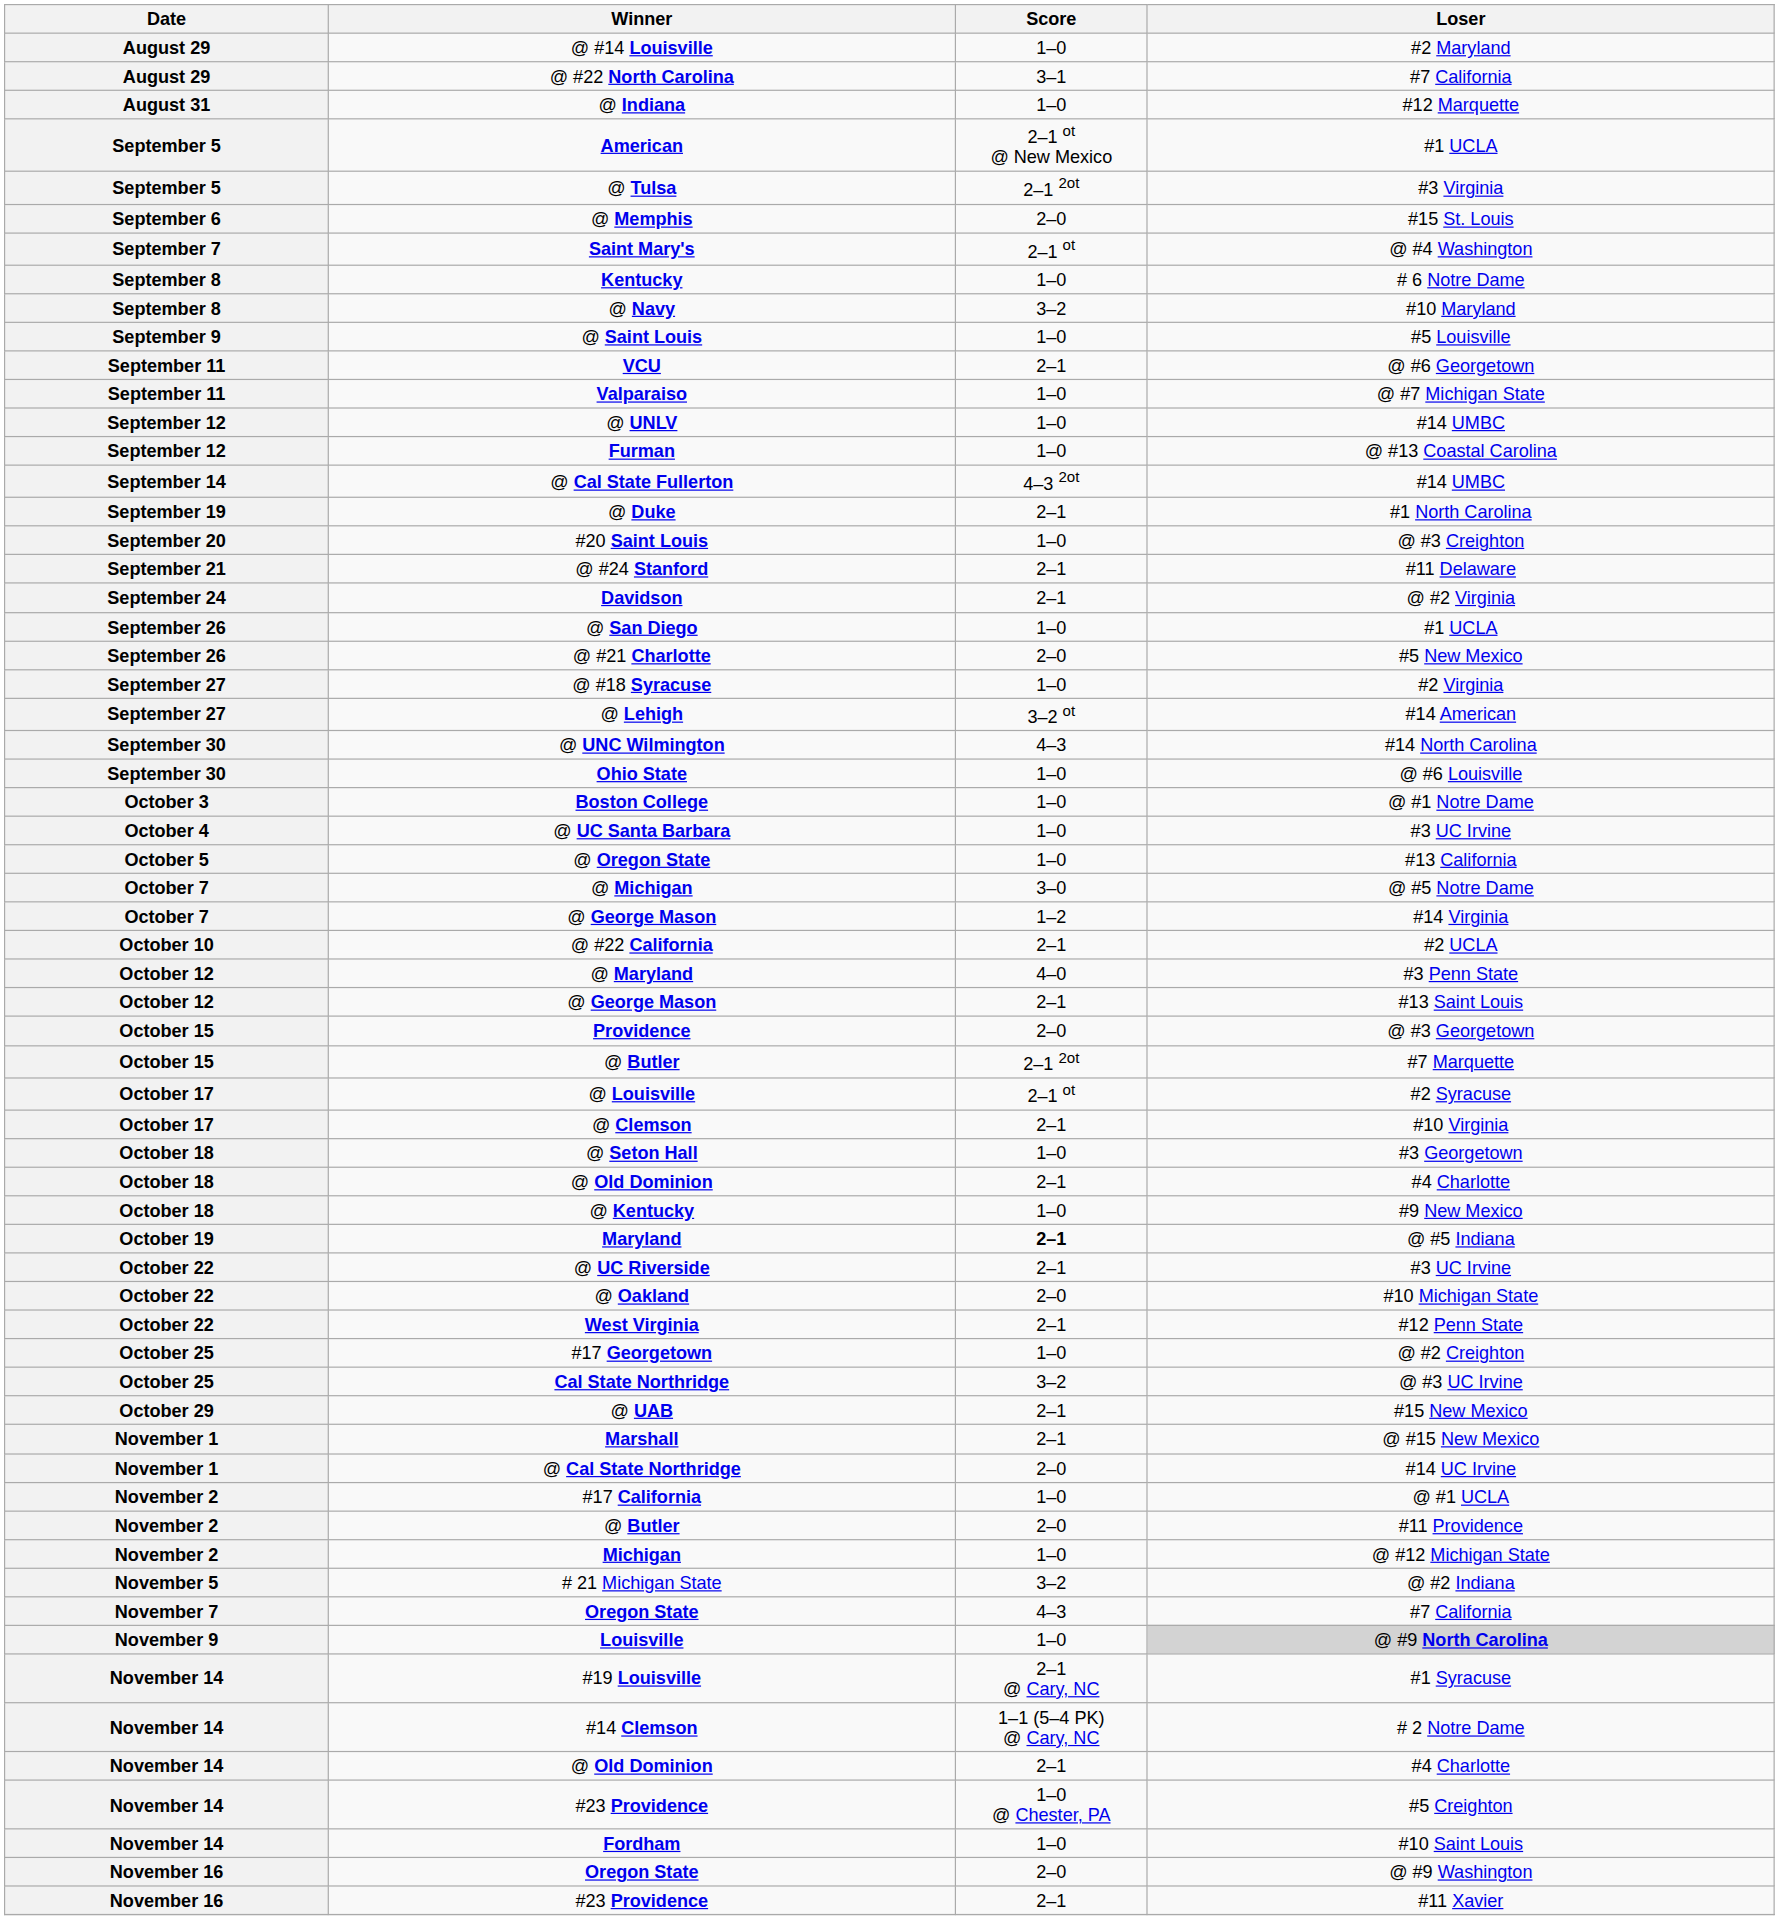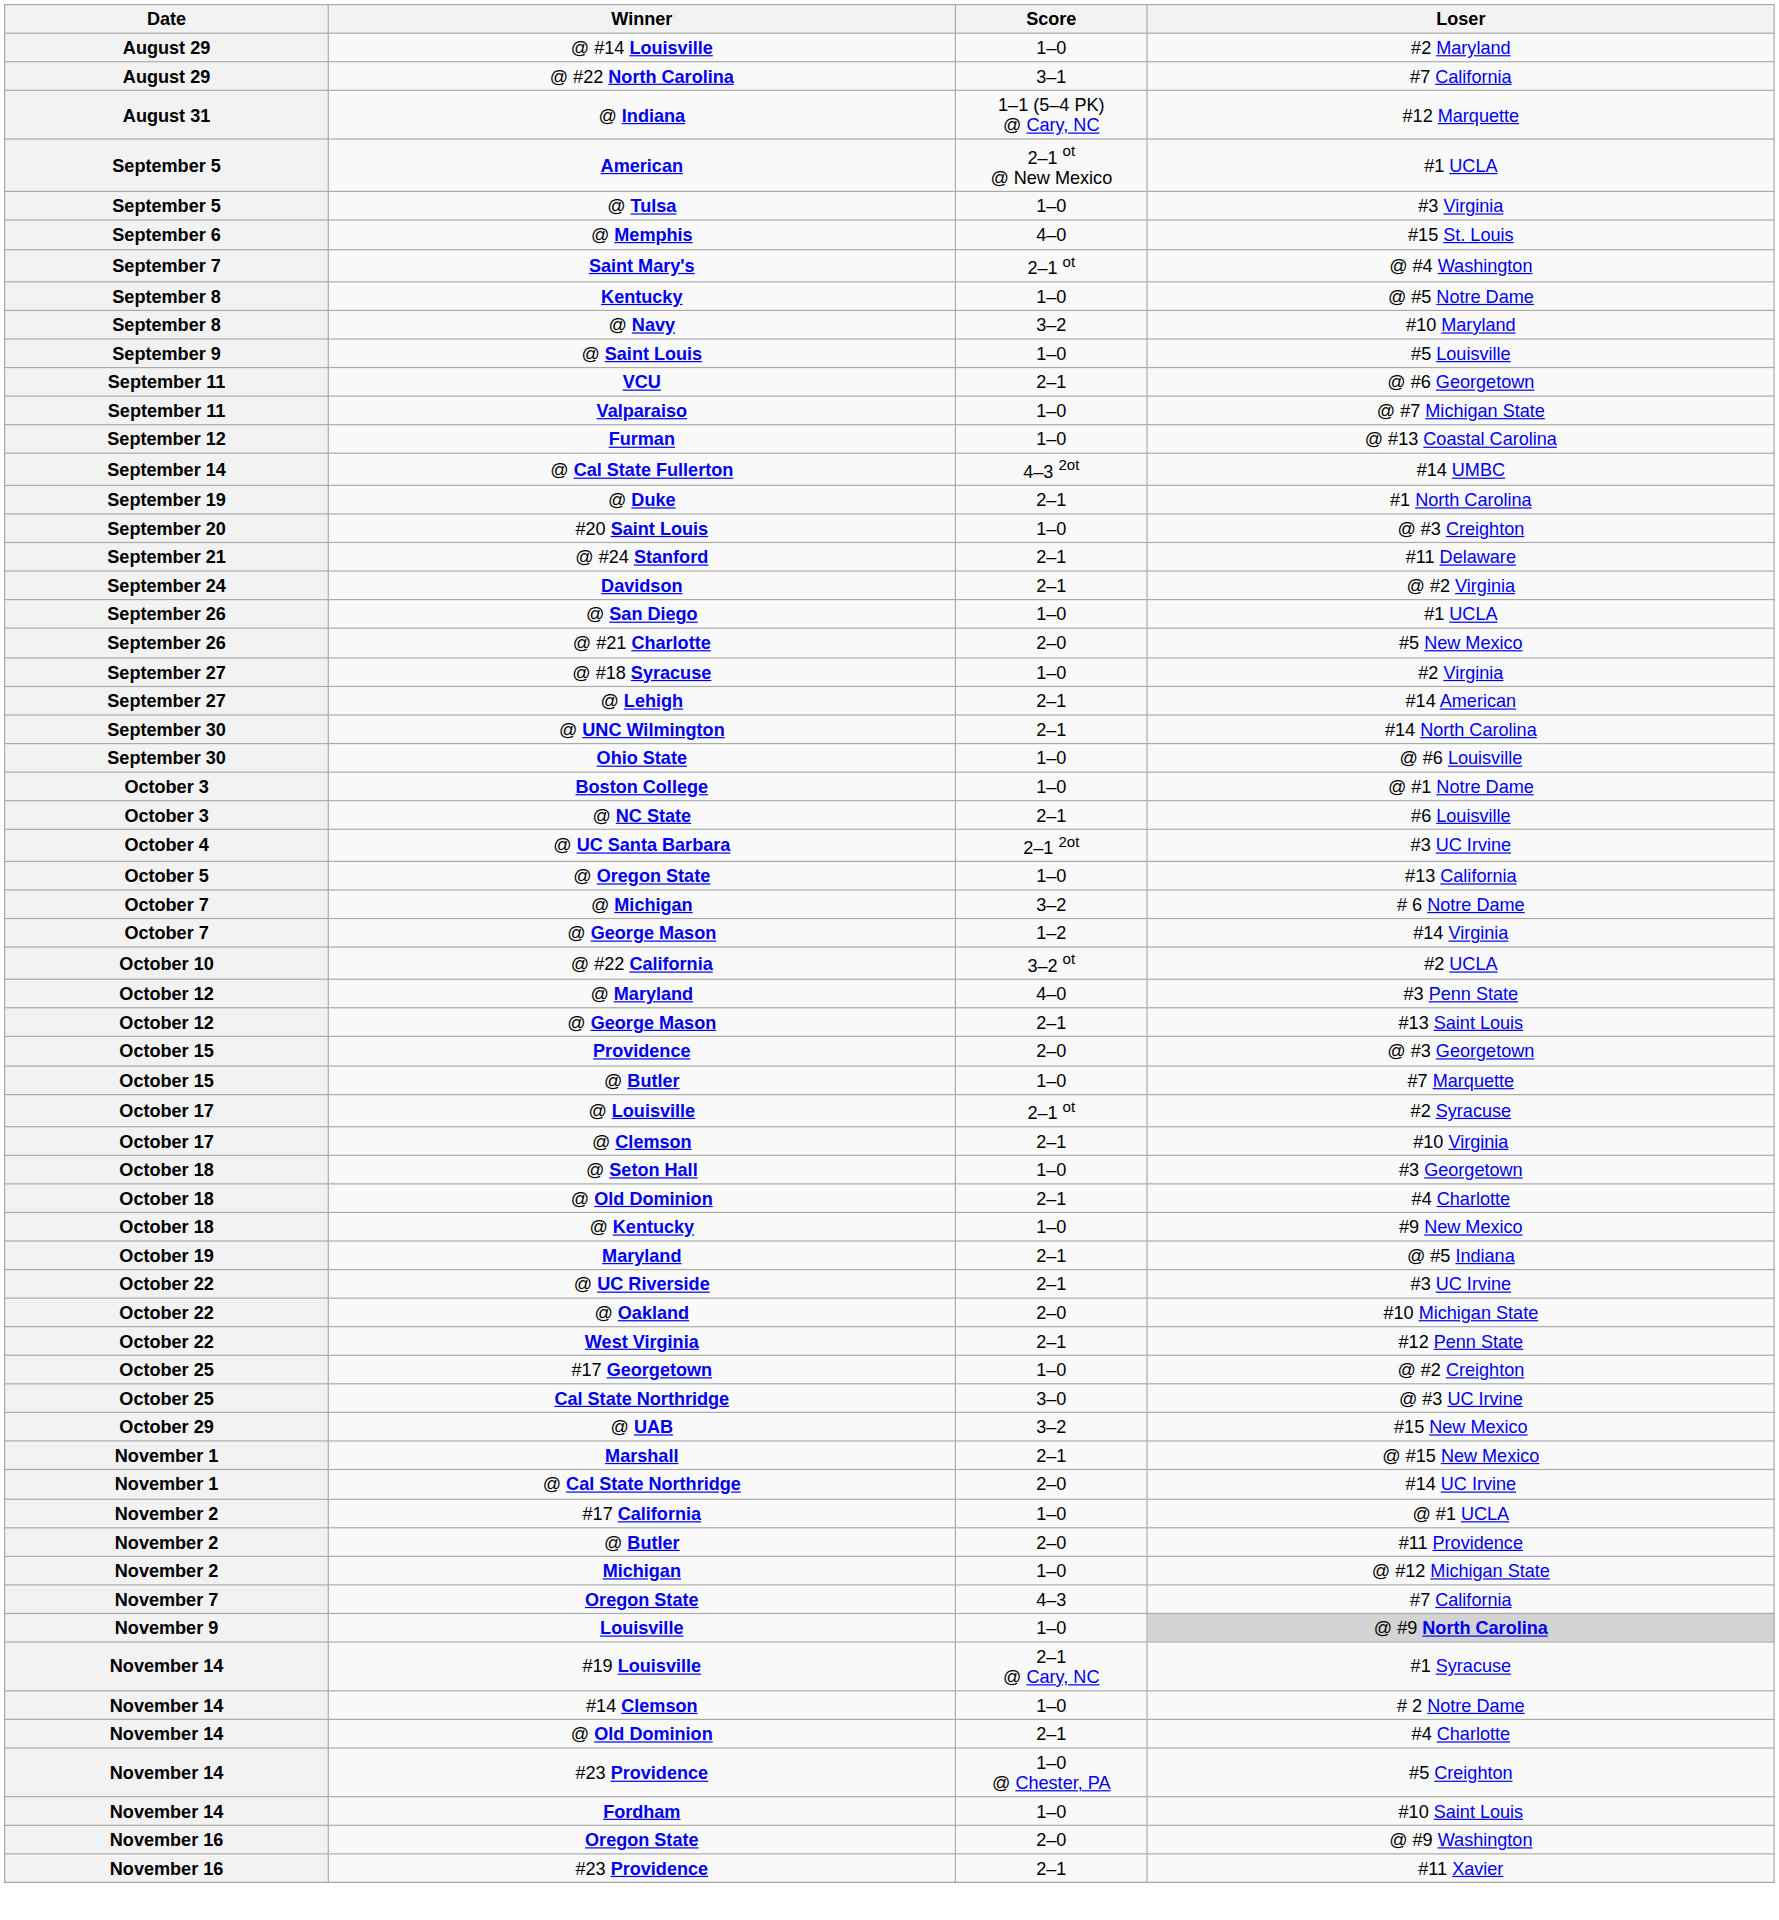@ Indiana | Score: 1–0 -> 1–1 (5–4 PK) @ Cary, NC
@ Tulsa | Score: 2–1 2ot -> 1–0
@ Memphis | Score: 2–0 -> 4–0
Kentucky | Loser: # 6 Notre Dame -> @ #5 Notre Dame
- row: September 12 | @ UNLV | 1–0 | #14 UMBC
@ Lehigh | Score: 3–2 ot -> 2–1
@ UNC Wilmington | Score: 4–3 -> 2–1
+ row: October 3 | @ NC State | 2–1 | #6 Louisville
@ UC Santa Barbara | Score: 1–0 -> 2–1 2ot
@ Michigan | Score: 3–0 -> 3–2
@ Michigan | Loser: @ #5 Notre Dame -> # 6 Notre Dame
@ #22 California | Score: 2–1 -> 3–2 ot
October 15 / @ Butler | Score: 2–1 2ot -> 1–0
Maryland | Score: bold -> normal
Cal State Northridge | Score: 3–2 -> 3–0
@ UAB | Score: 2–1 -> 3–2
- row: November 5 | # 21 Michigan State | 3–2 | @ #2 Indiana
#14 Clemson | Score: 1–1 (5–4 PK) @ Cary, NC -> 1–0
